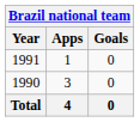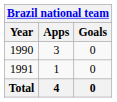rows swapped: 1990 <-> 1991
